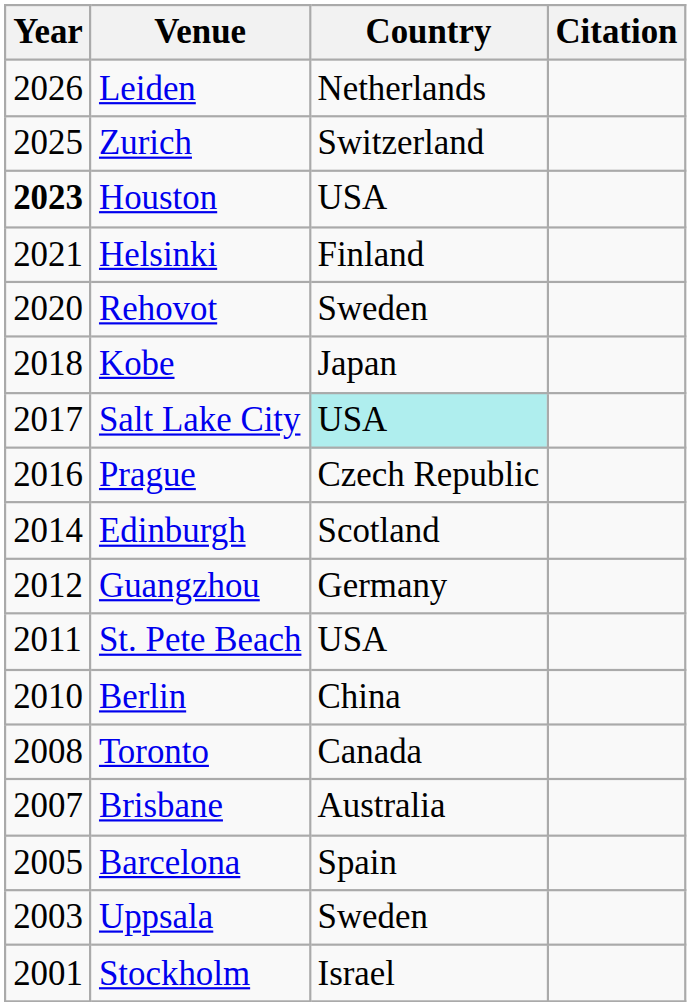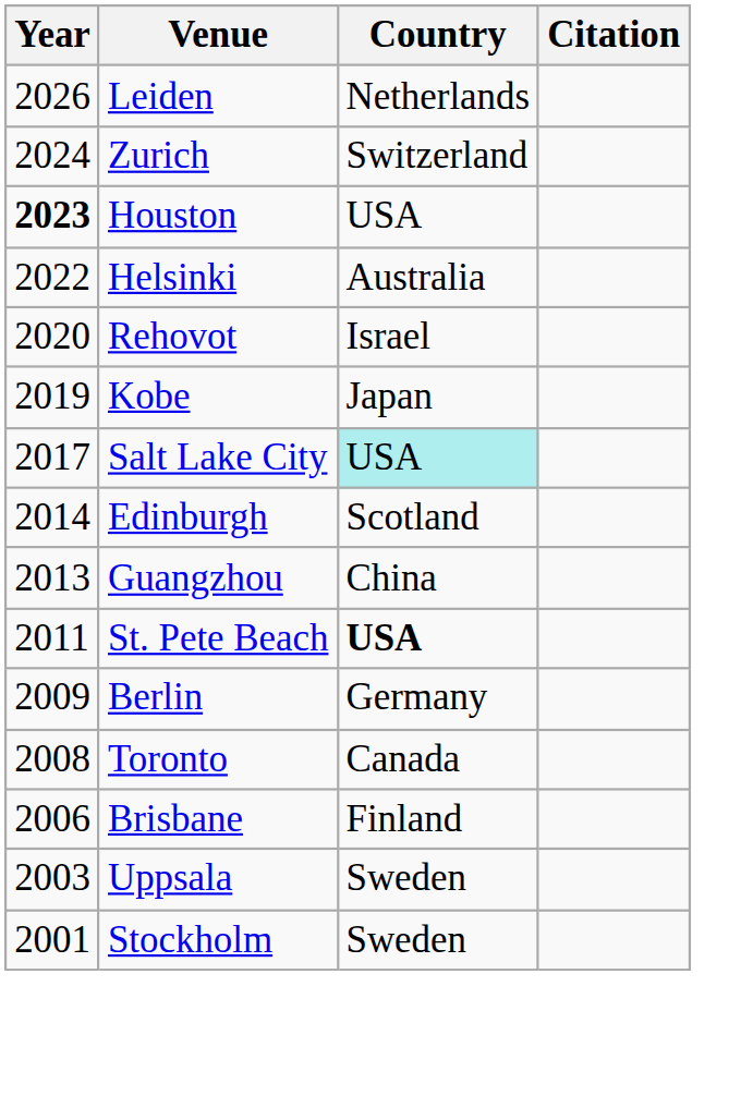Zurich | Year: 2025 -> 2024
Helsinki | Year: 2021 -> 2022
Helsinki | Country: Finland -> Australia
Rehovot | Country: Sweden -> Israel
Kobe | Year: 2018 -> 2019
- row: 2016 | Prague | Czech Republic
Guangzhou | Year: 2012 -> 2013
Guangzhou | Country: Germany -> China
St. Pete Beach | Country: normal -> bold
Berlin | Year: 2010 -> 2009
Berlin | Country: China -> Germany
Brisbane | Year: 2007 -> 2006
Brisbane | Country: Australia -> Finland
- row: 2005 | Barcelona | Spain
Stockholm | Country: Israel -> Sweden
